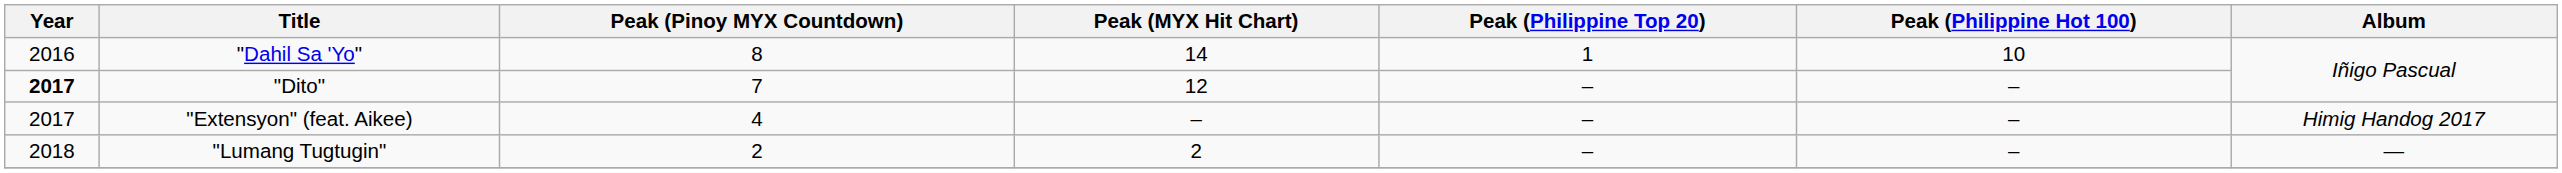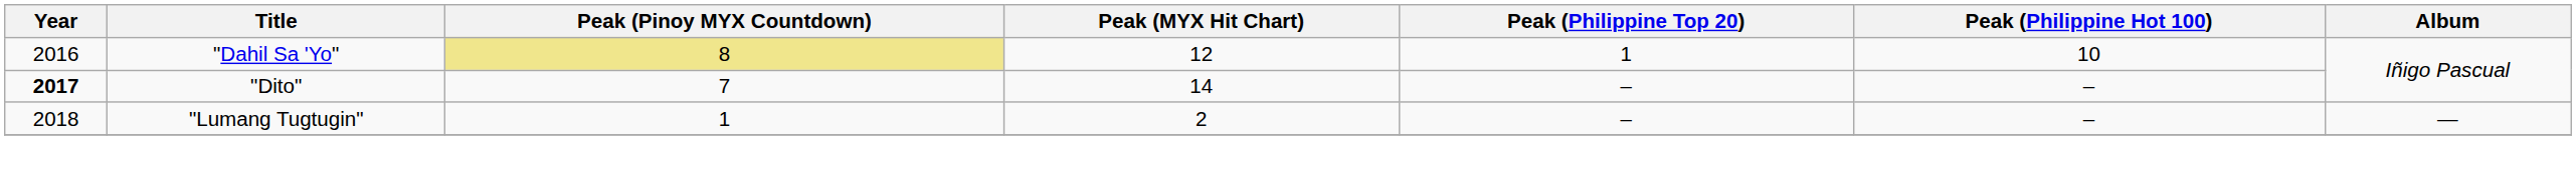"Dahil Sa 'Yo" | Peak (Pinoy MYX Countdown): no background -> khaki background
"Dahil Sa 'Yo" | Peak (MYX Hit Chart): 14 -> 12
"Dito" | Peak (MYX Hit Chart): 12 -> 14
- row: 2017 | "Extensyon" (feat. Aikee) | 4 | – | – | – | Himig Handog 2017
"Lumang Tugtugin" | Peak (Pinoy MYX Countdown): 2 -> 1
